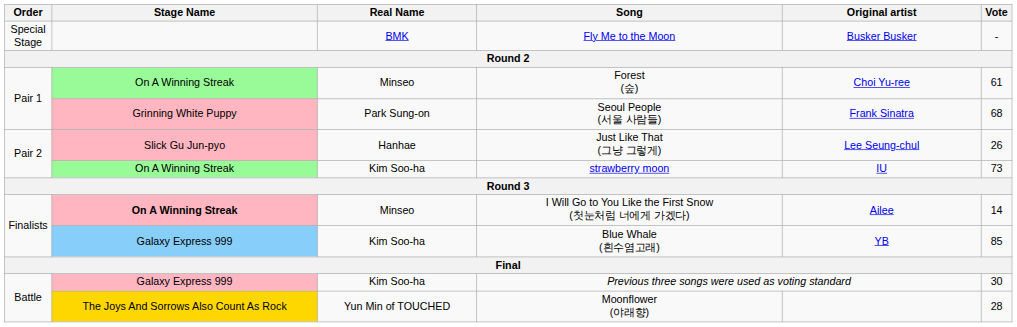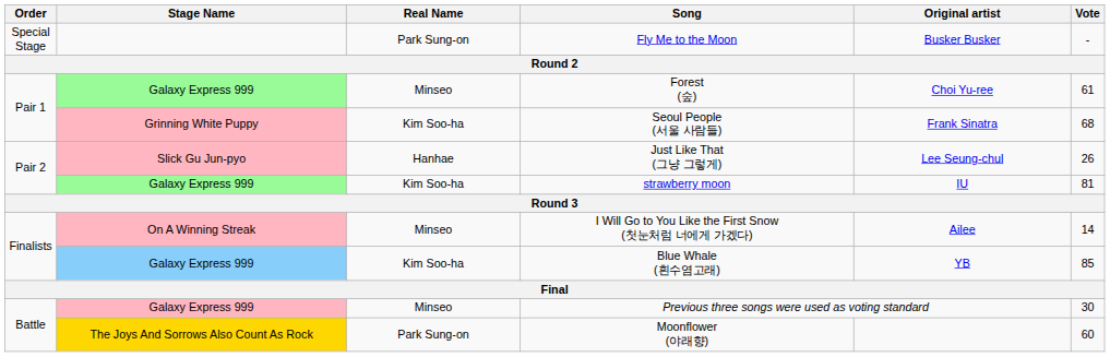Fly Me to the Moon | Real Name: BMK -> Park Sung-on
Forest (숲) | Stage Name: On A Winning Streak -> Galaxy Express 999
Seoul People (서울 사람들) | Real Name: Park Sung-on -> Kim Soo-ha
strawberry moon | Stage Name: On A Winning Streak -> Galaxy Express 999
strawberry moon | Vote: 73 -> 81
I Will Go to You Like the First Snow (첫눈처럼 너에게 가겠다) | Stage Name: bold -> normal
Previous three songs were used as voting standard | Real Name: Kim Soo-ha -> Minseo
Moonflower (야래향) | Real Name: Yun Min of TOUCHED -> Park Sung-on
Moonflower (야래향) | Vote: 28 -> 60
